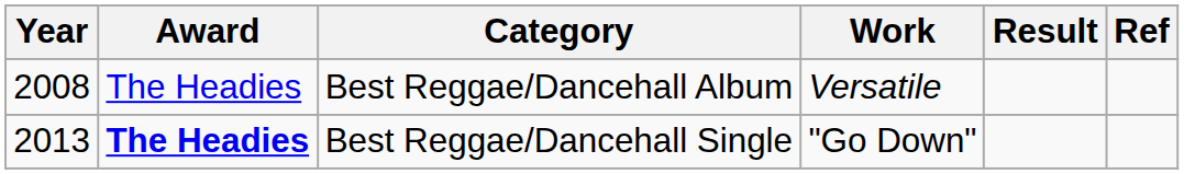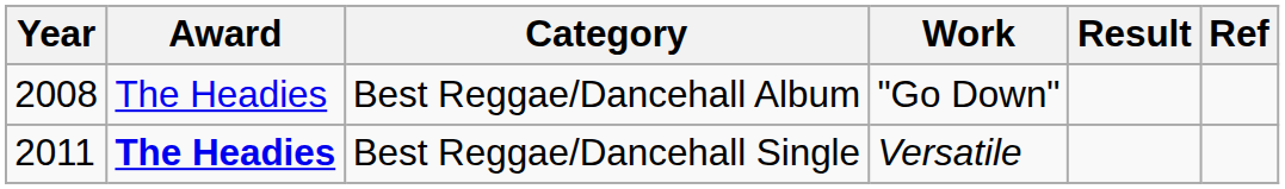Best Reggae/Dancehall Album | Work: Versatile -> "Go Down"
Best Reggae/Dancehall Single | Year: 2013 -> 2011
Best Reggae/Dancehall Single | Work: "Go Down" -> Versatile
